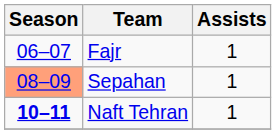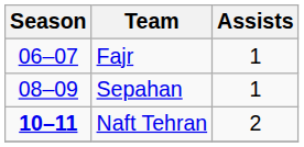Sepahan | Season: lightsalmon background -> no background
Naft Tehran | Assists: 1 -> 2
